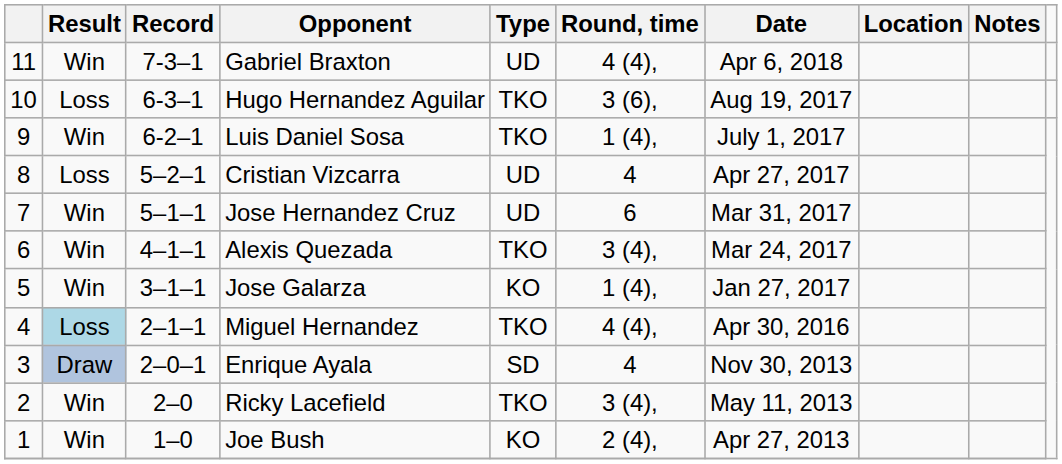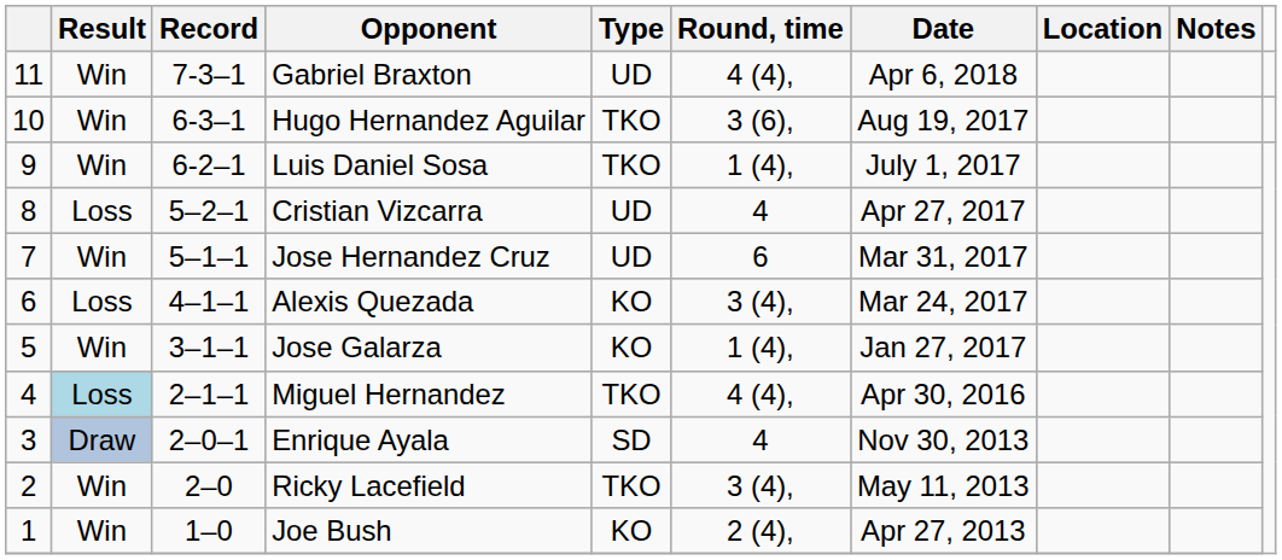Hugo Hernandez Aguilar | Result: Loss -> Win
Alexis Quezada | Result: Win -> Loss
Alexis Quezada | Type: TKO -> KO
